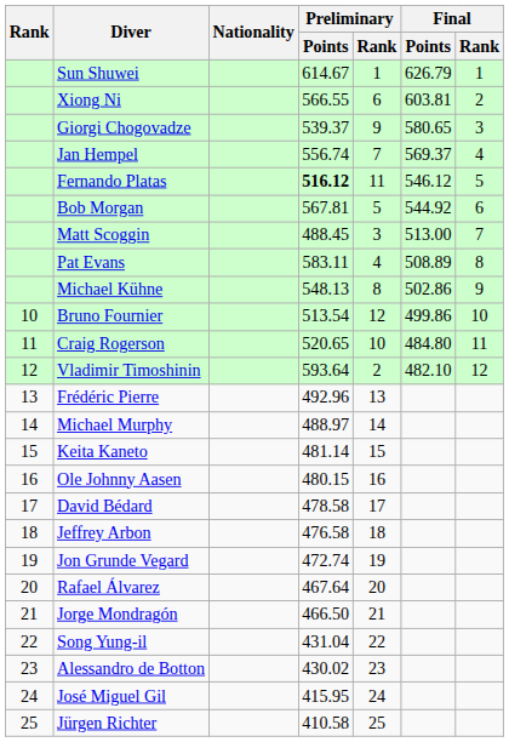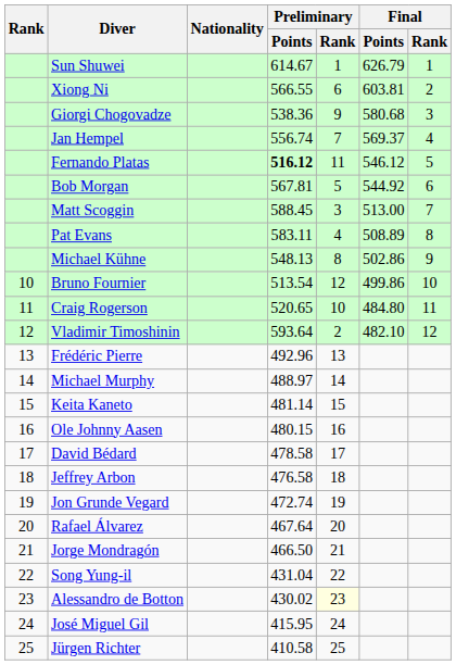Giorgi Chogovadze | Preliminary / Points: 539.37 -> 538.36
Giorgi Chogovadze | Final / Points: 580.65 -> 580.68
Matt Scoggin | Preliminary / Points: 488.45 -> 588.45
Alessandro de Botton | Preliminary / Rank: no background -> lightyellow background
